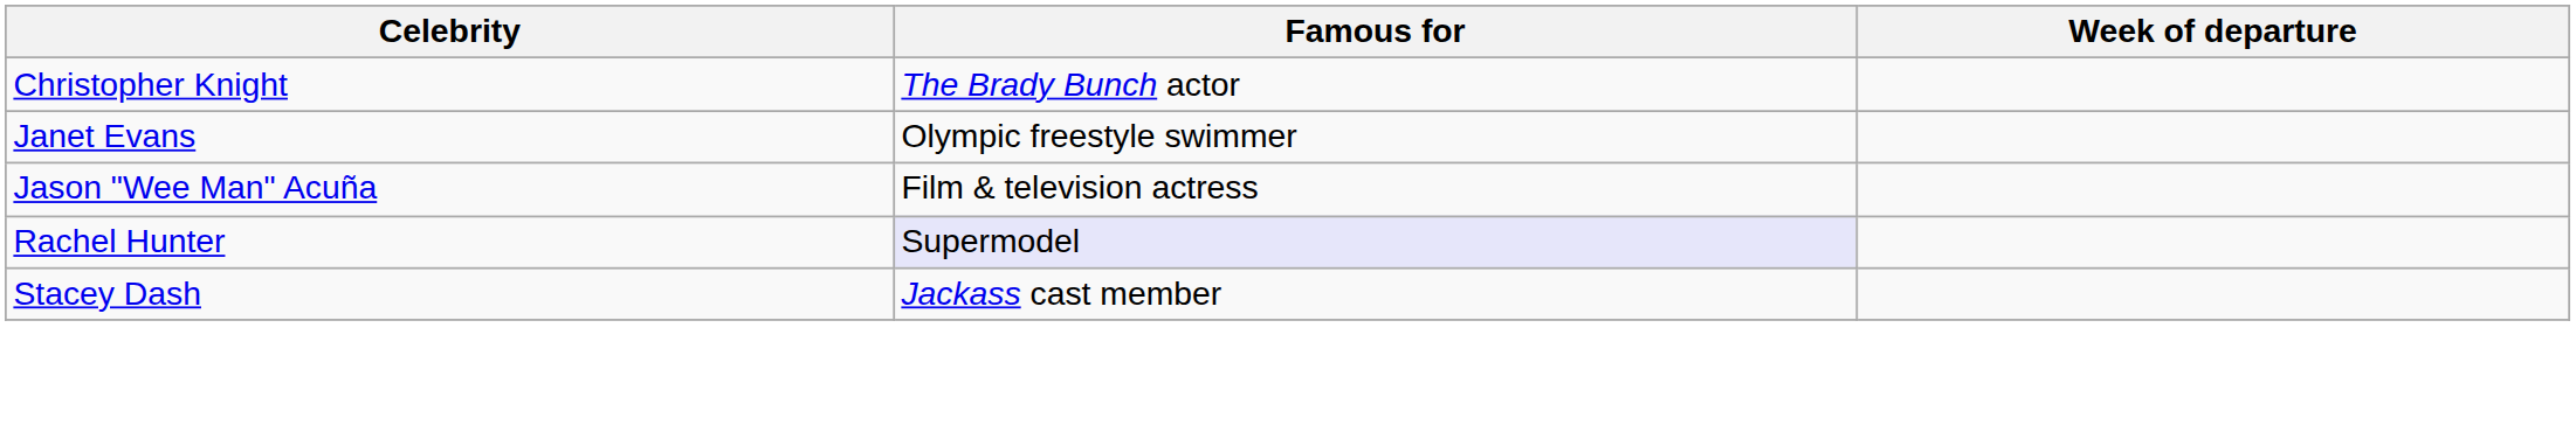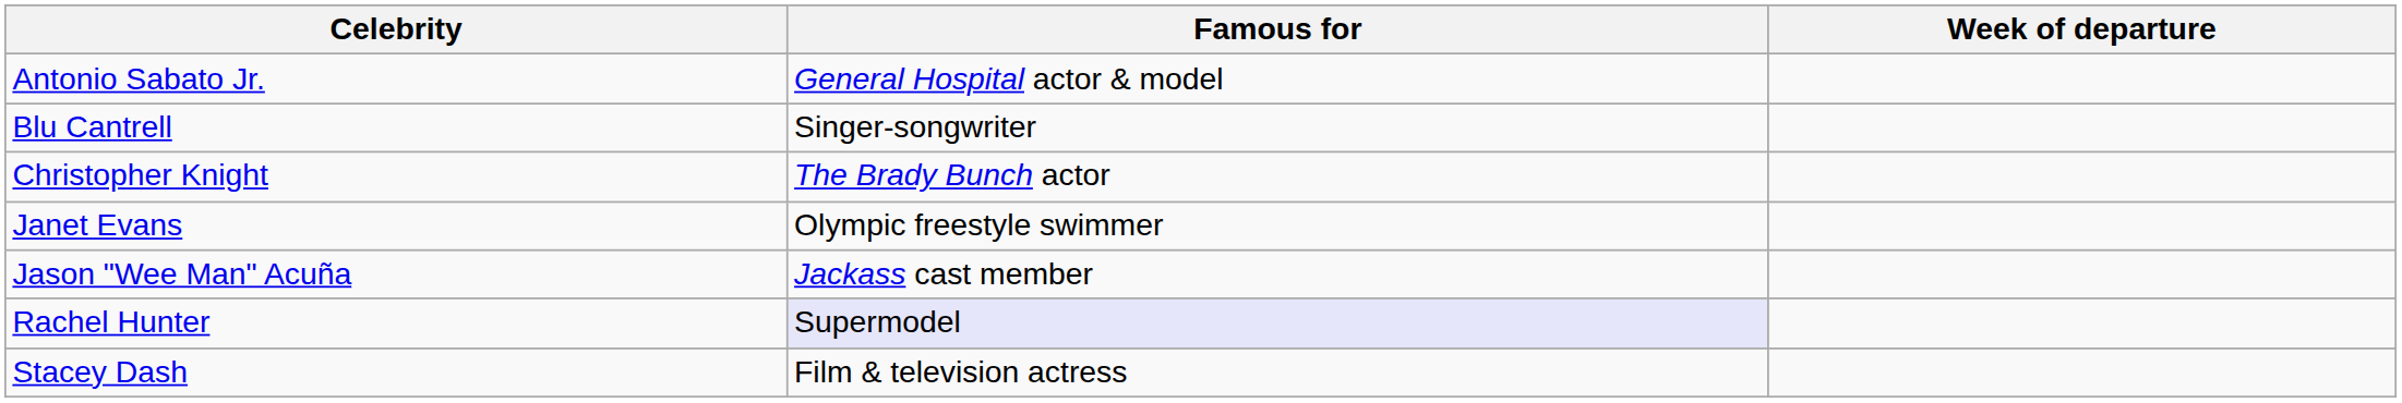+ row: Antonio Sabato Jr. | General Hospital actor & model
+ row: Blu Cantrell | Singer-songwriter
Jason "Wee Man" Acuña | Famous for: Film & television actress -> Jackass cast member
Stacey Dash | Famous for: Jackass cast member -> Film & television actress
